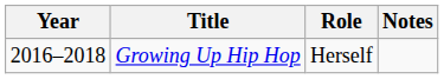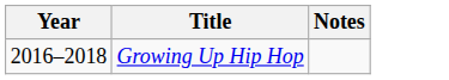- column: Role | Herself
